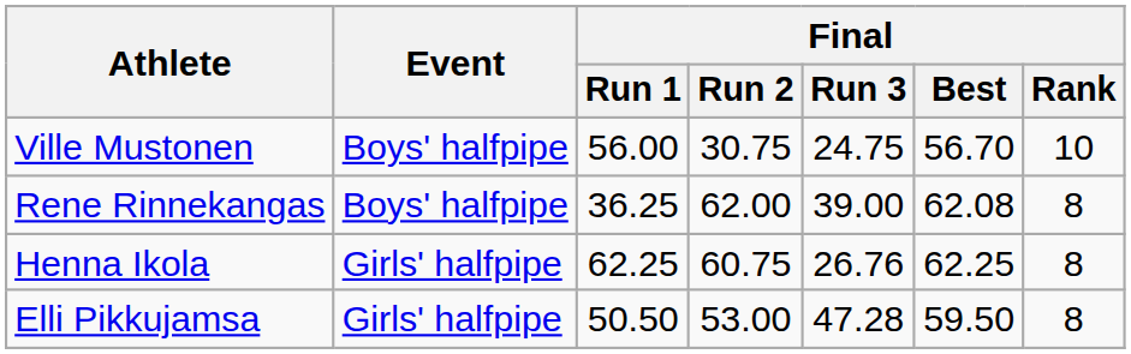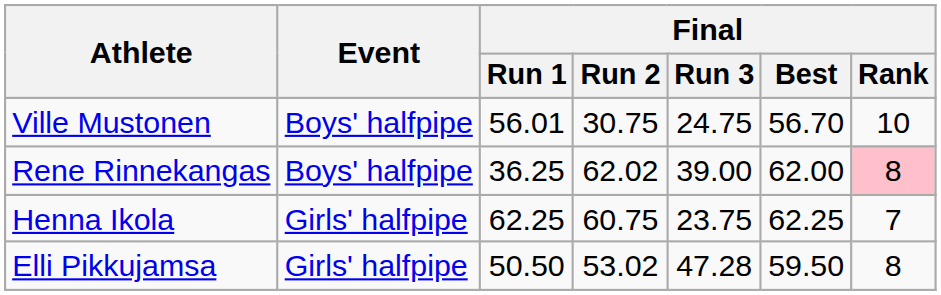Ville Mustonen | Final / Run 1: 56.00 -> 56.01
Rene Rinnekangas | Final / Run 2: 62.00 -> 62.02
Rene Rinnekangas | Final / Best: 62.08 -> 62.00
Rene Rinnekangas | Final / Rank: no background -> pink background
Henna Ikola | Final / Run 3: 26.76 -> 23.75
Henna Ikola | Final / Rank: 8 -> 7
Elli Pikkujamsa | Final / Run 2: 53.00 -> 53.02
